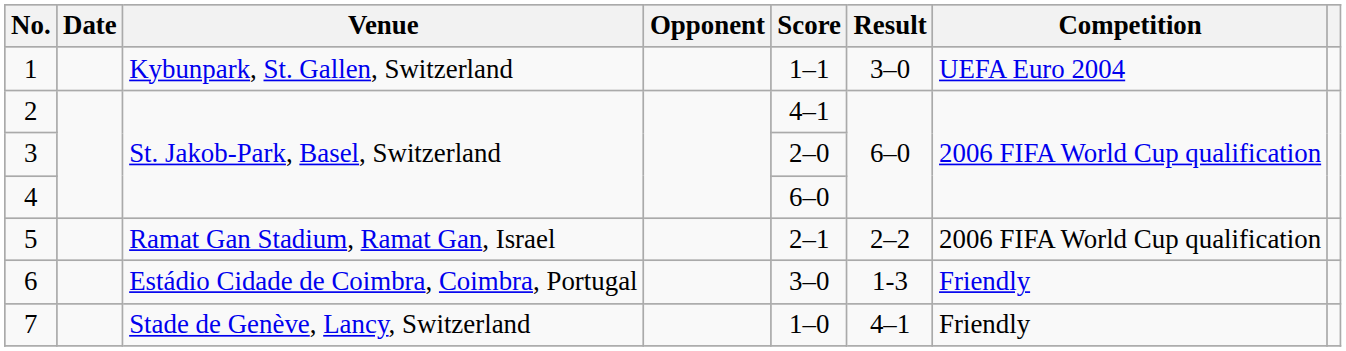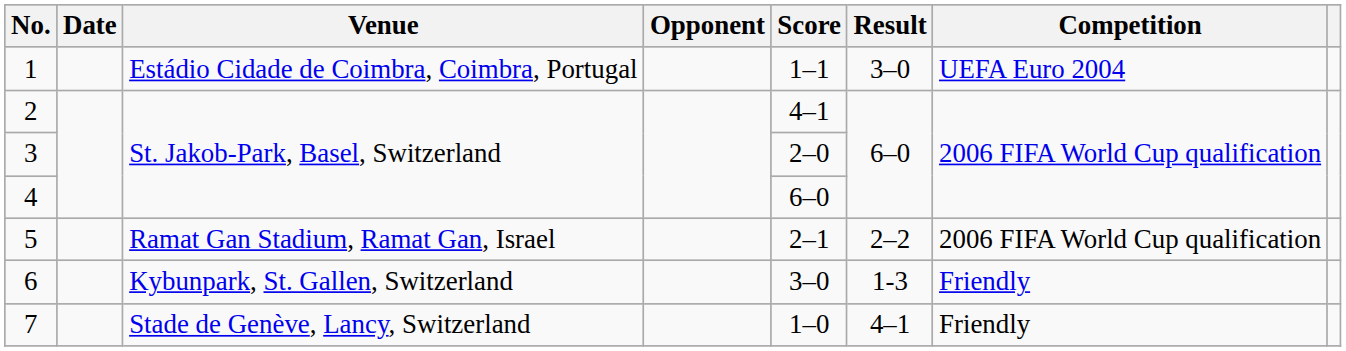1 | Venue: Kybunpark, St. Gallen, Switzerland -> Estádio Cidade de Coimbra, Coimbra, Portugal
6 | Venue: Estádio Cidade de Coimbra, Coimbra, Portugal -> Kybunpark, St. Gallen, Switzerland
